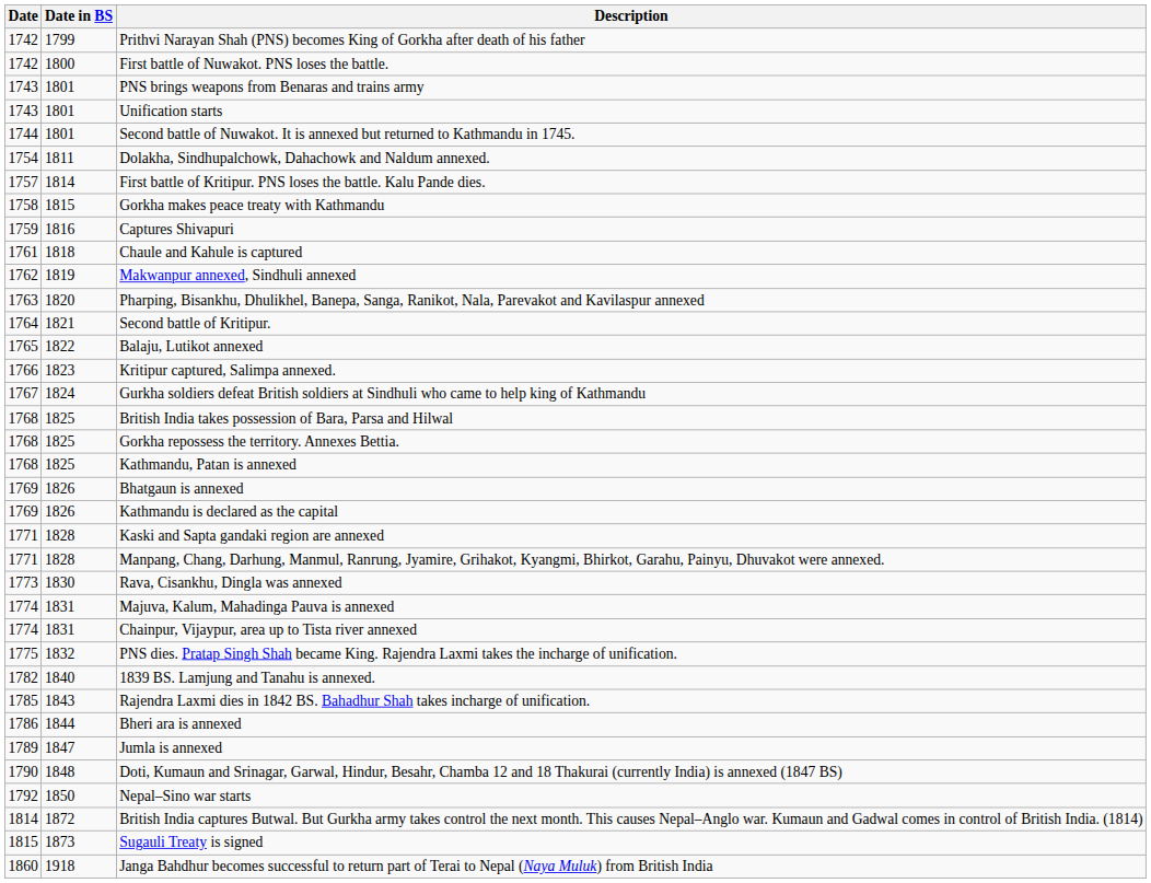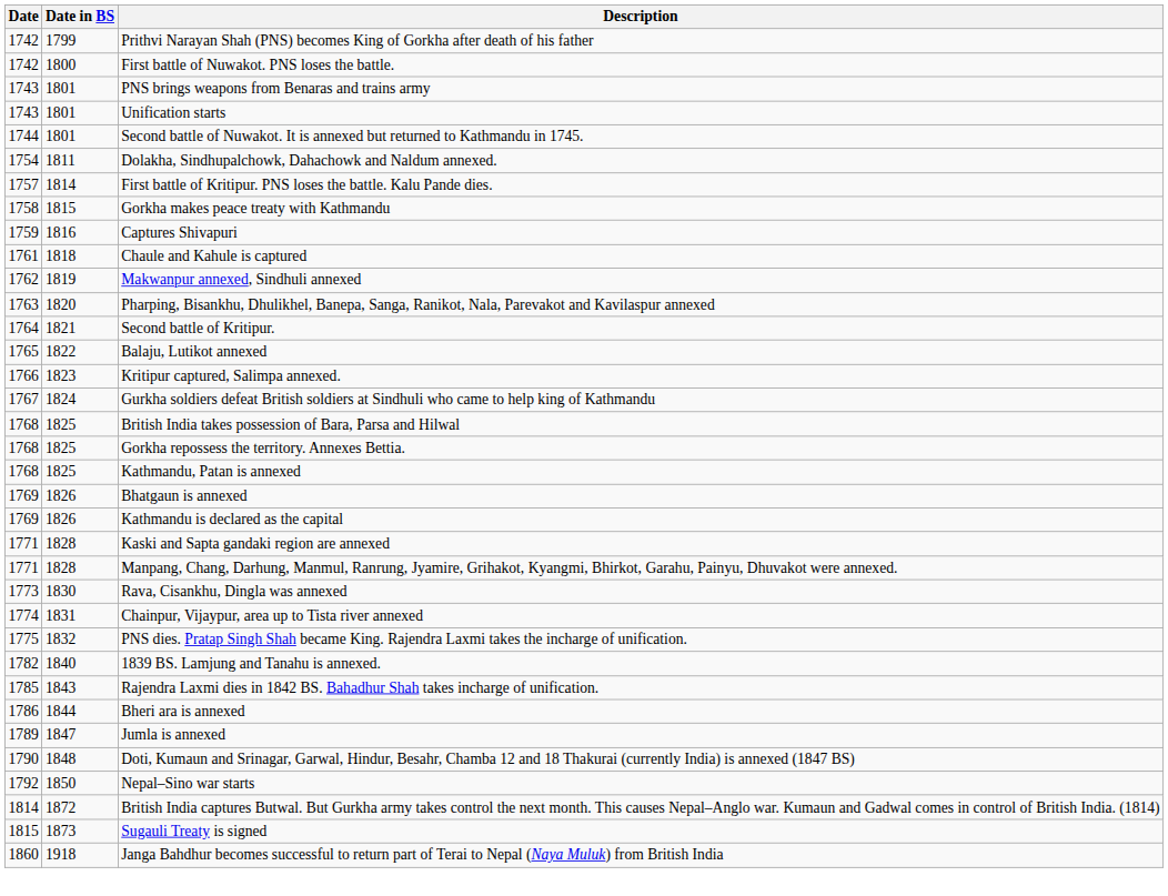- row: 1774 | 1831 | Majuva, Kalum, Mahadinga Pauva is annexed
